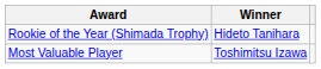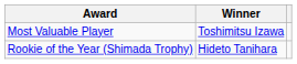rows swapped: Most Valuable Player <-> Rookie of the Year (Shimada Trophy)
